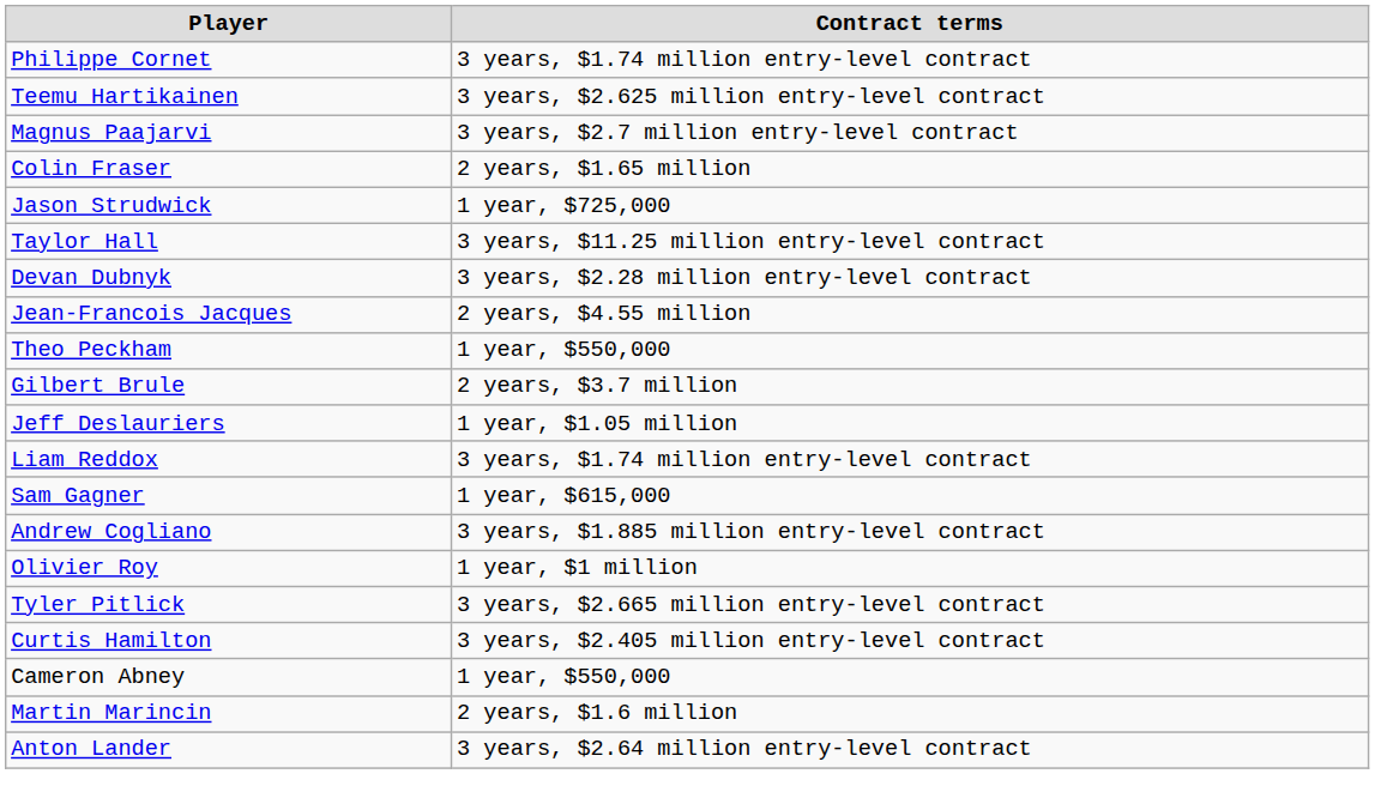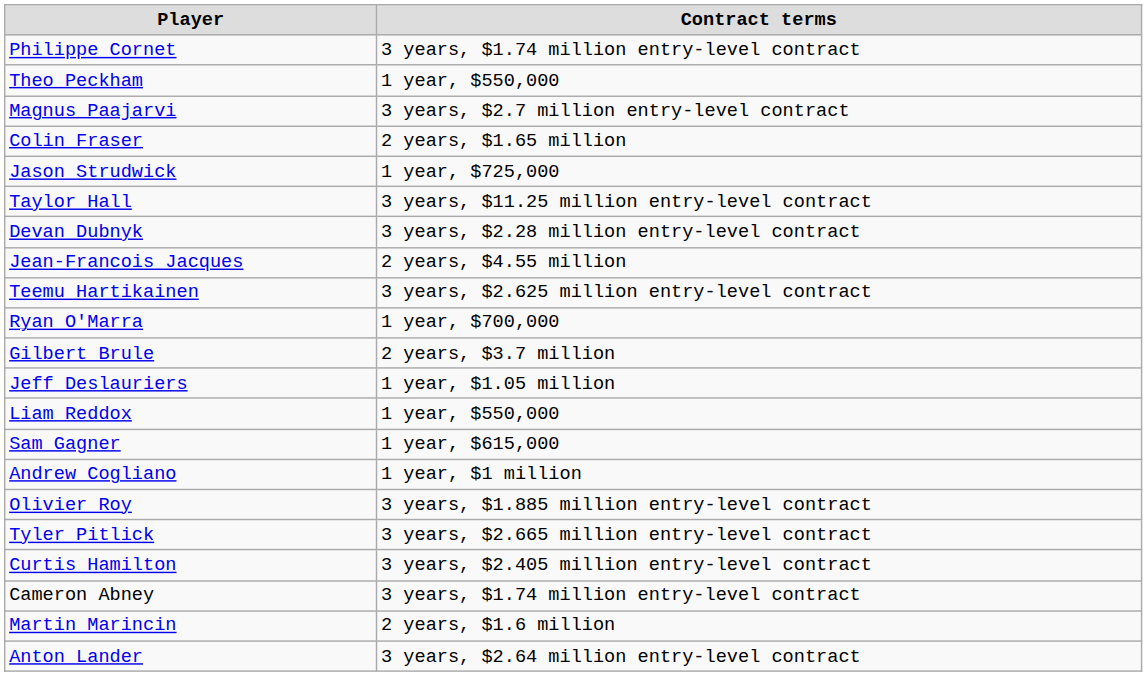rows swapped: Teemu Hartikainen <-> Theo Peckham
+ row: Ryan O'Marra | 1 year, $700,000
Liam Reddox | Contract terms: 3 years, $1.74 million entry-level contract -> 1 year, $550,000
Andrew Cogliano | Contract terms: 3 years, $1.885 million entry-level contract -> 1 year, $1 million
Olivier Roy | Contract terms: 1 year, $1 million -> 3 years, $1.885 million entry-level contract
Cameron Abney | Contract terms: 1 year, $550,000 -> 3 years, $1.74 million entry-level contract
